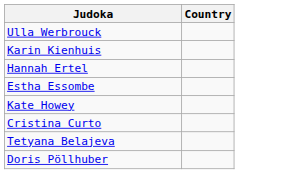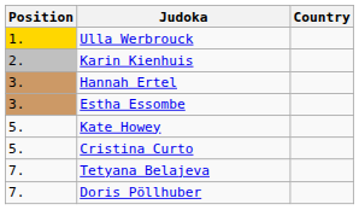+ column: Position | 1. | 2. | 3. | 3. | 5. | 5. | 7. | 7.
